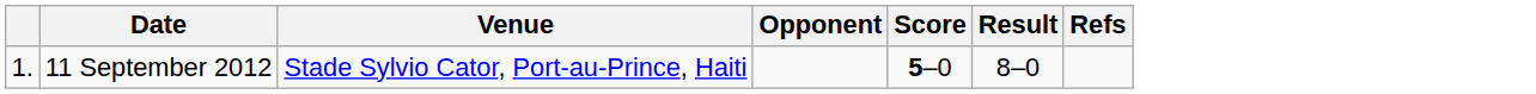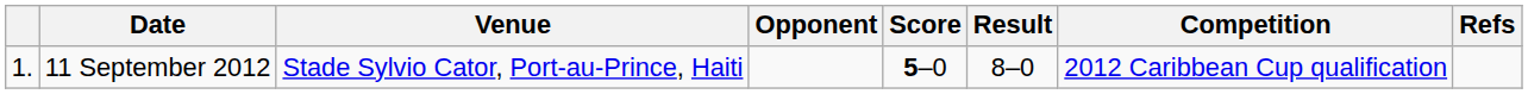+ column: Competition | 2012 Caribbean Cup qualification
